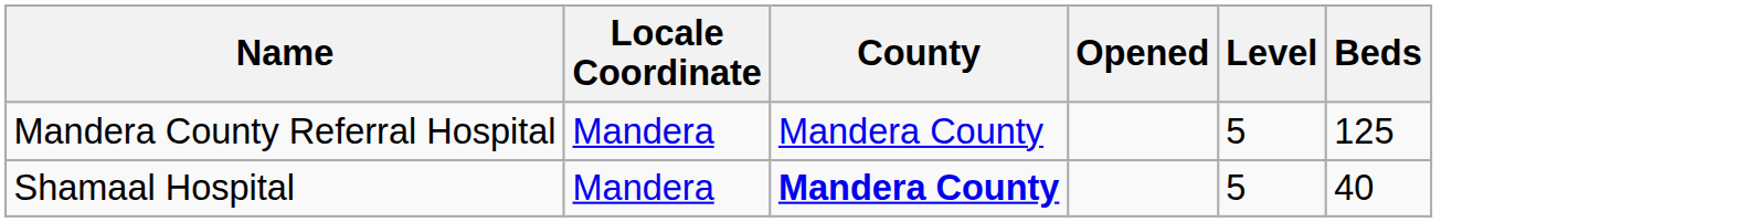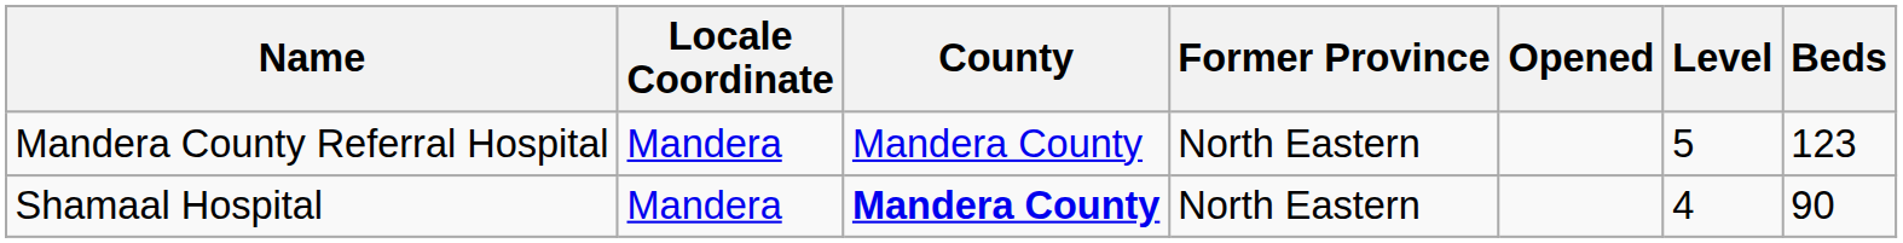+ column: Former Province | North Eastern | North Eastern
Mandera County Referral Hospital | Beds: 125 -> 123
Shamaal Hospital | Level: 5 -> 4
Shamaal Hospital | Beds: 40 -> 90
